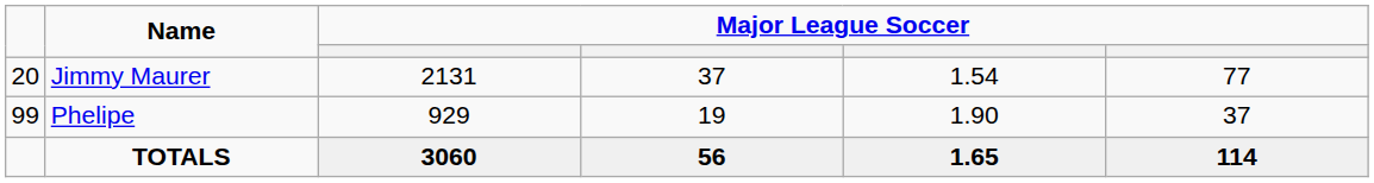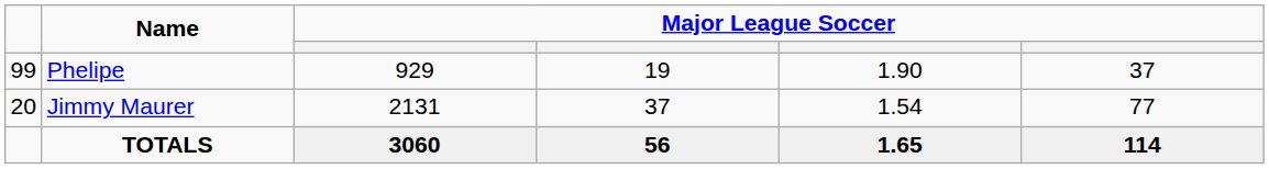rows swapped: Jimmy Maurer <-> Phelipe
